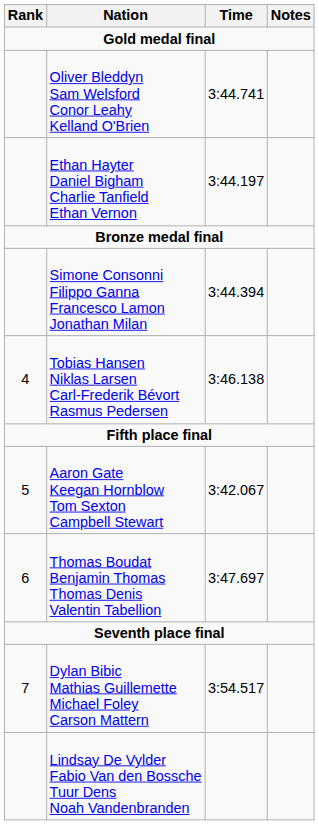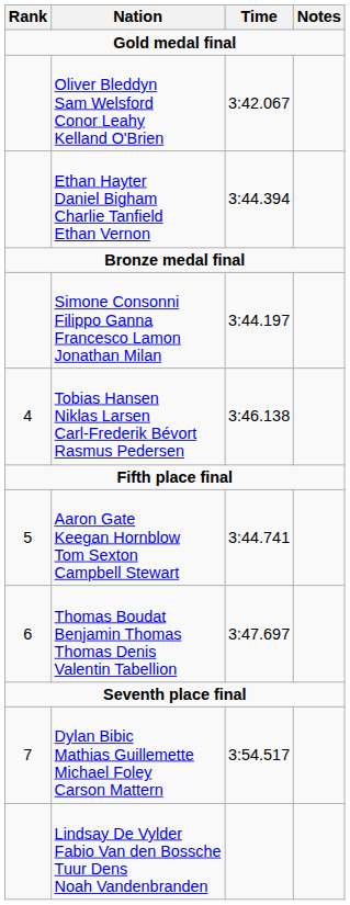Oliver Bleddyn Sam Welsford Conor Leahy Kelland O'Brien | Time: 3:44.741 -> 3:42.067
Ethan Hayter Daniel Bigham Charlie Tanfield Ethan Vernon | Time: 3:44.197 -> 3:44.394
Simone Consonni Filippo Ganna Francesco Lamon Jonathan Milan | Time: 3:44.394 -> 3:44.197
Aaron Gate Keegan Hornblow Tom Sexton Campbell Stewart | Time: 3:42.067 -> 3:44.741
